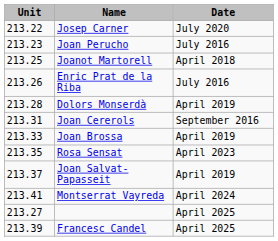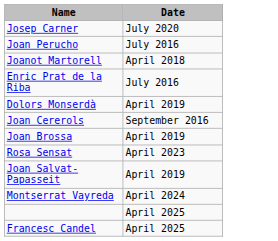- column: Unit | 213.22 | 213.23 | 213.25 | 213.26 | 213.28 | 213.31 | 213.33 | 213.35 | 213.37 | 213.41 | 213.27 | 213.39
